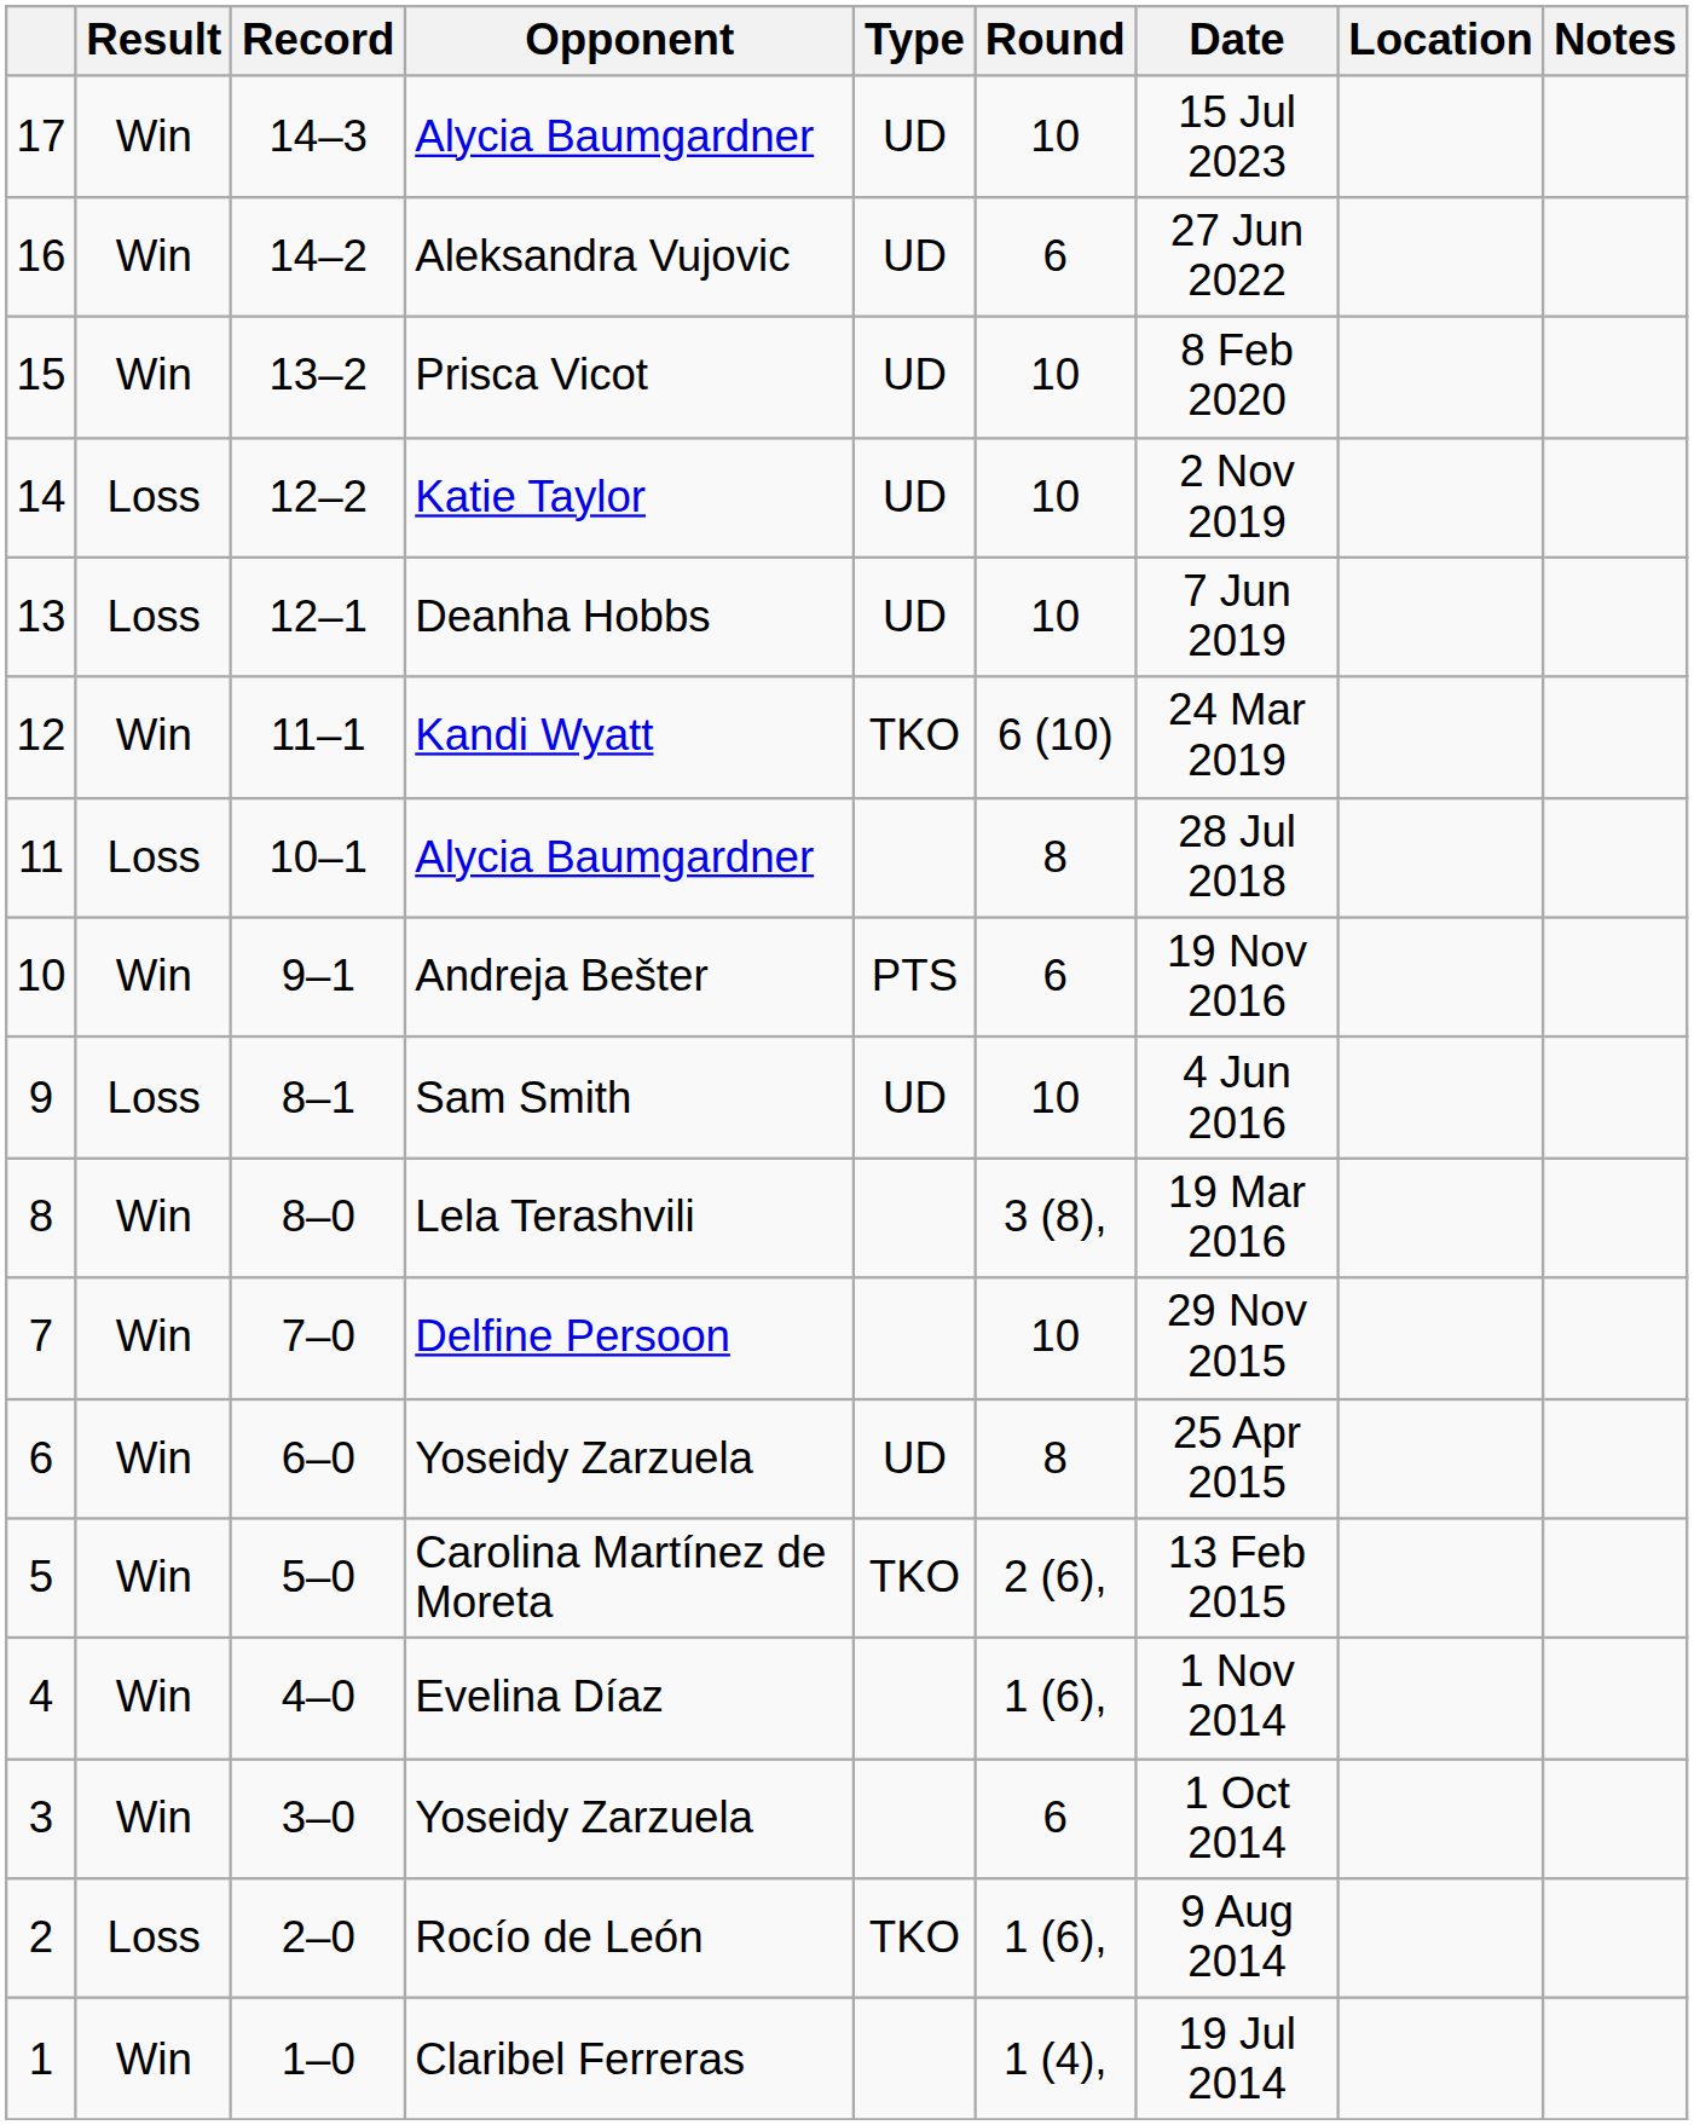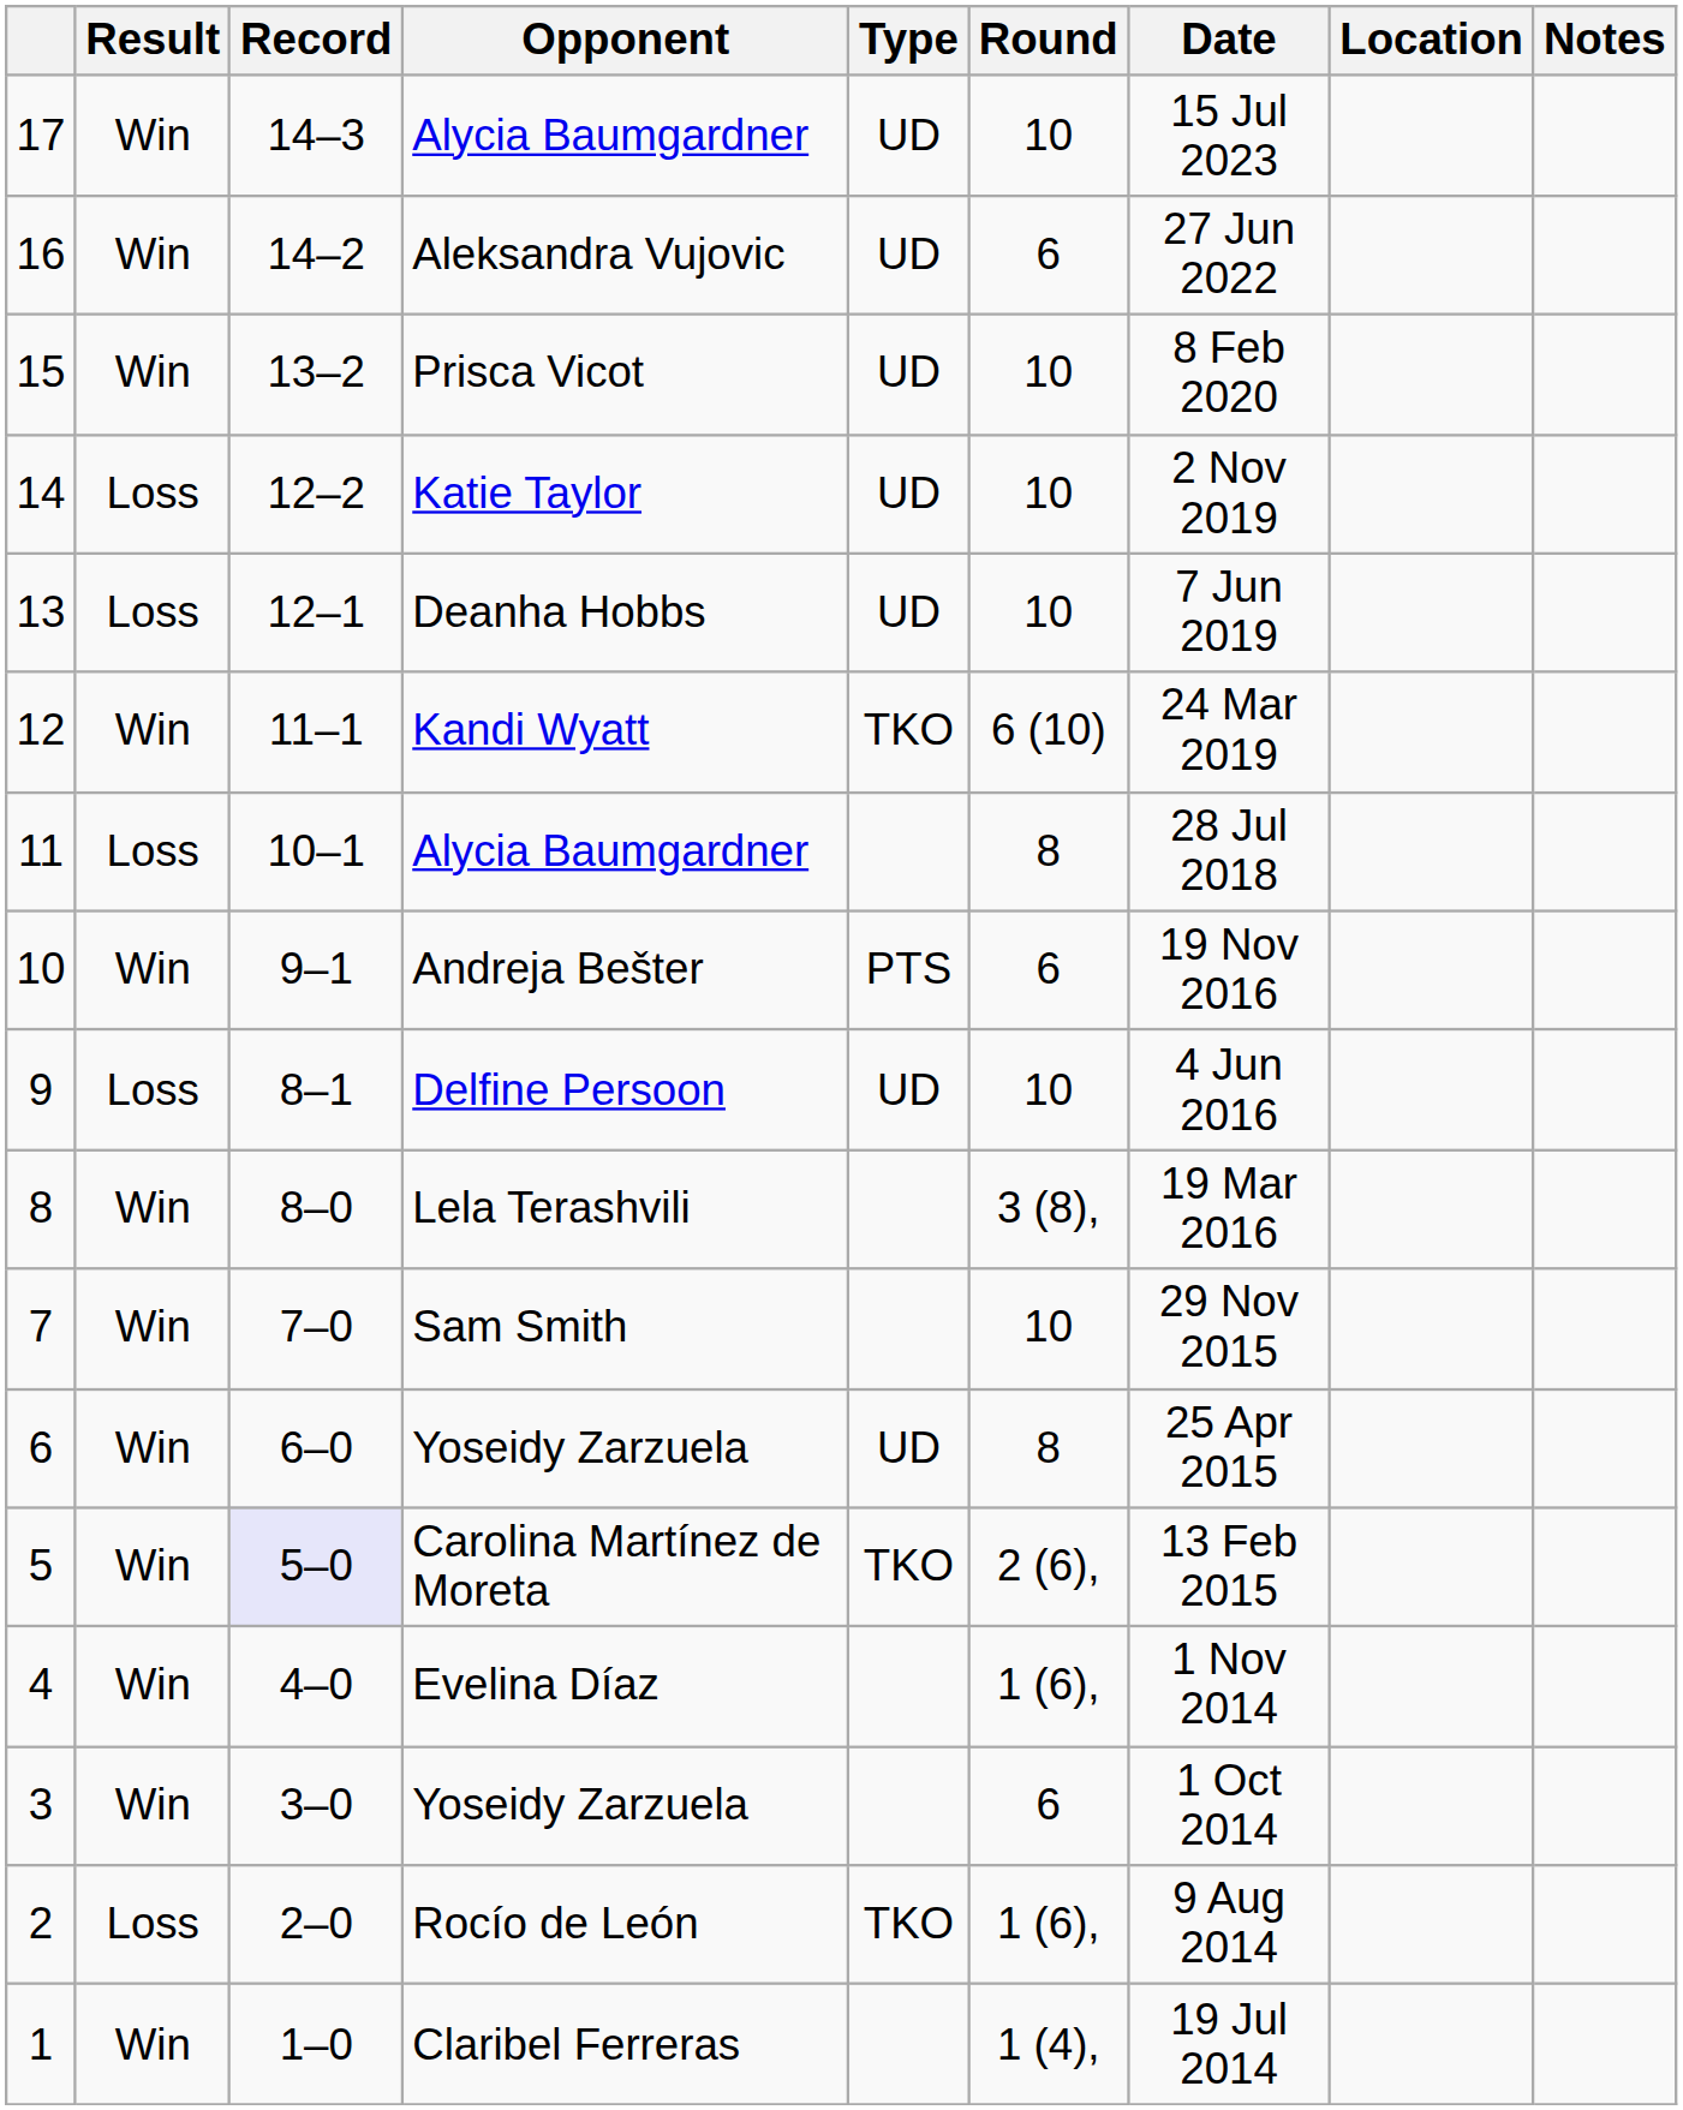9 | Opponent: Sam Smith -> Delfine Persoon
7 | Opponent: Delfine Persoon -> Sam Smith
5 | Record: no background -> lavender background
